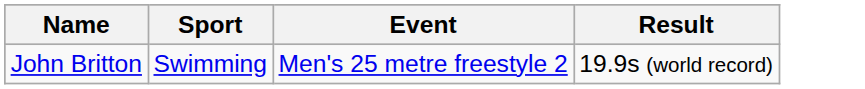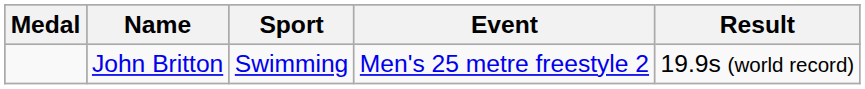+ column: Medal
